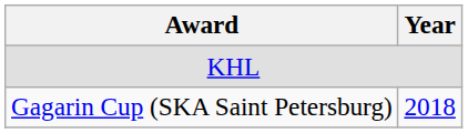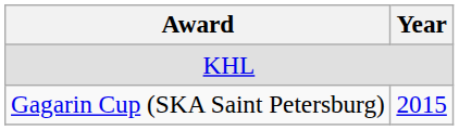Gagarin Cup (SKA Saint Petersburg) | Year: 2018 -> 2015
